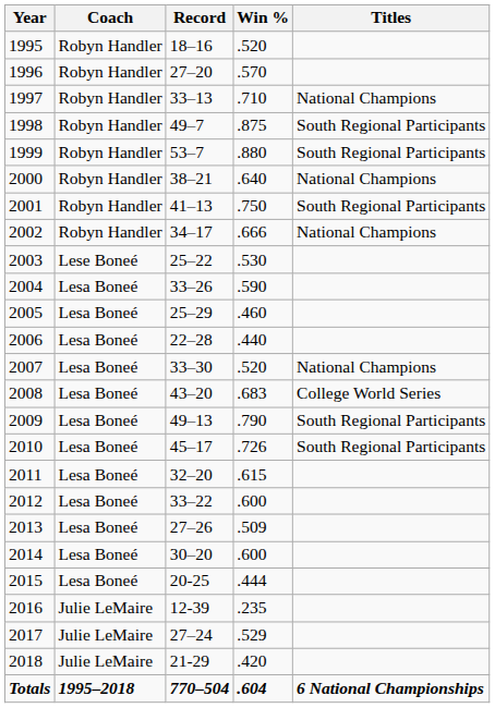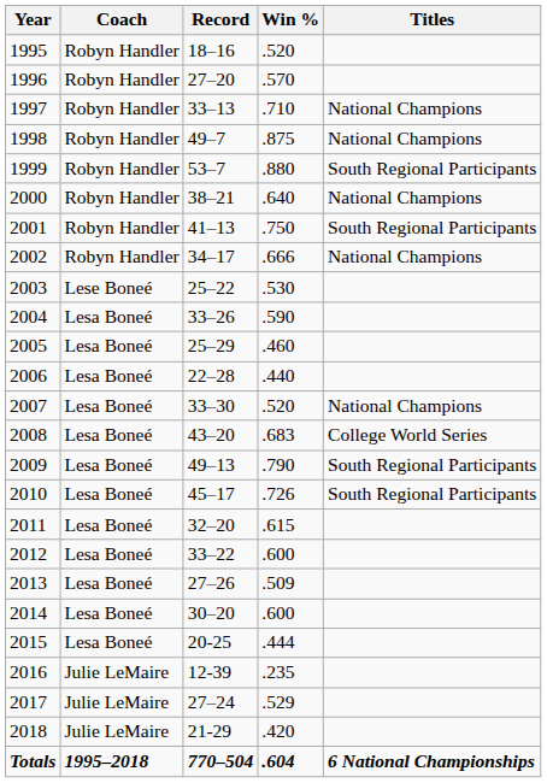1998 | Titles: South Regional Participants -> National Champions
